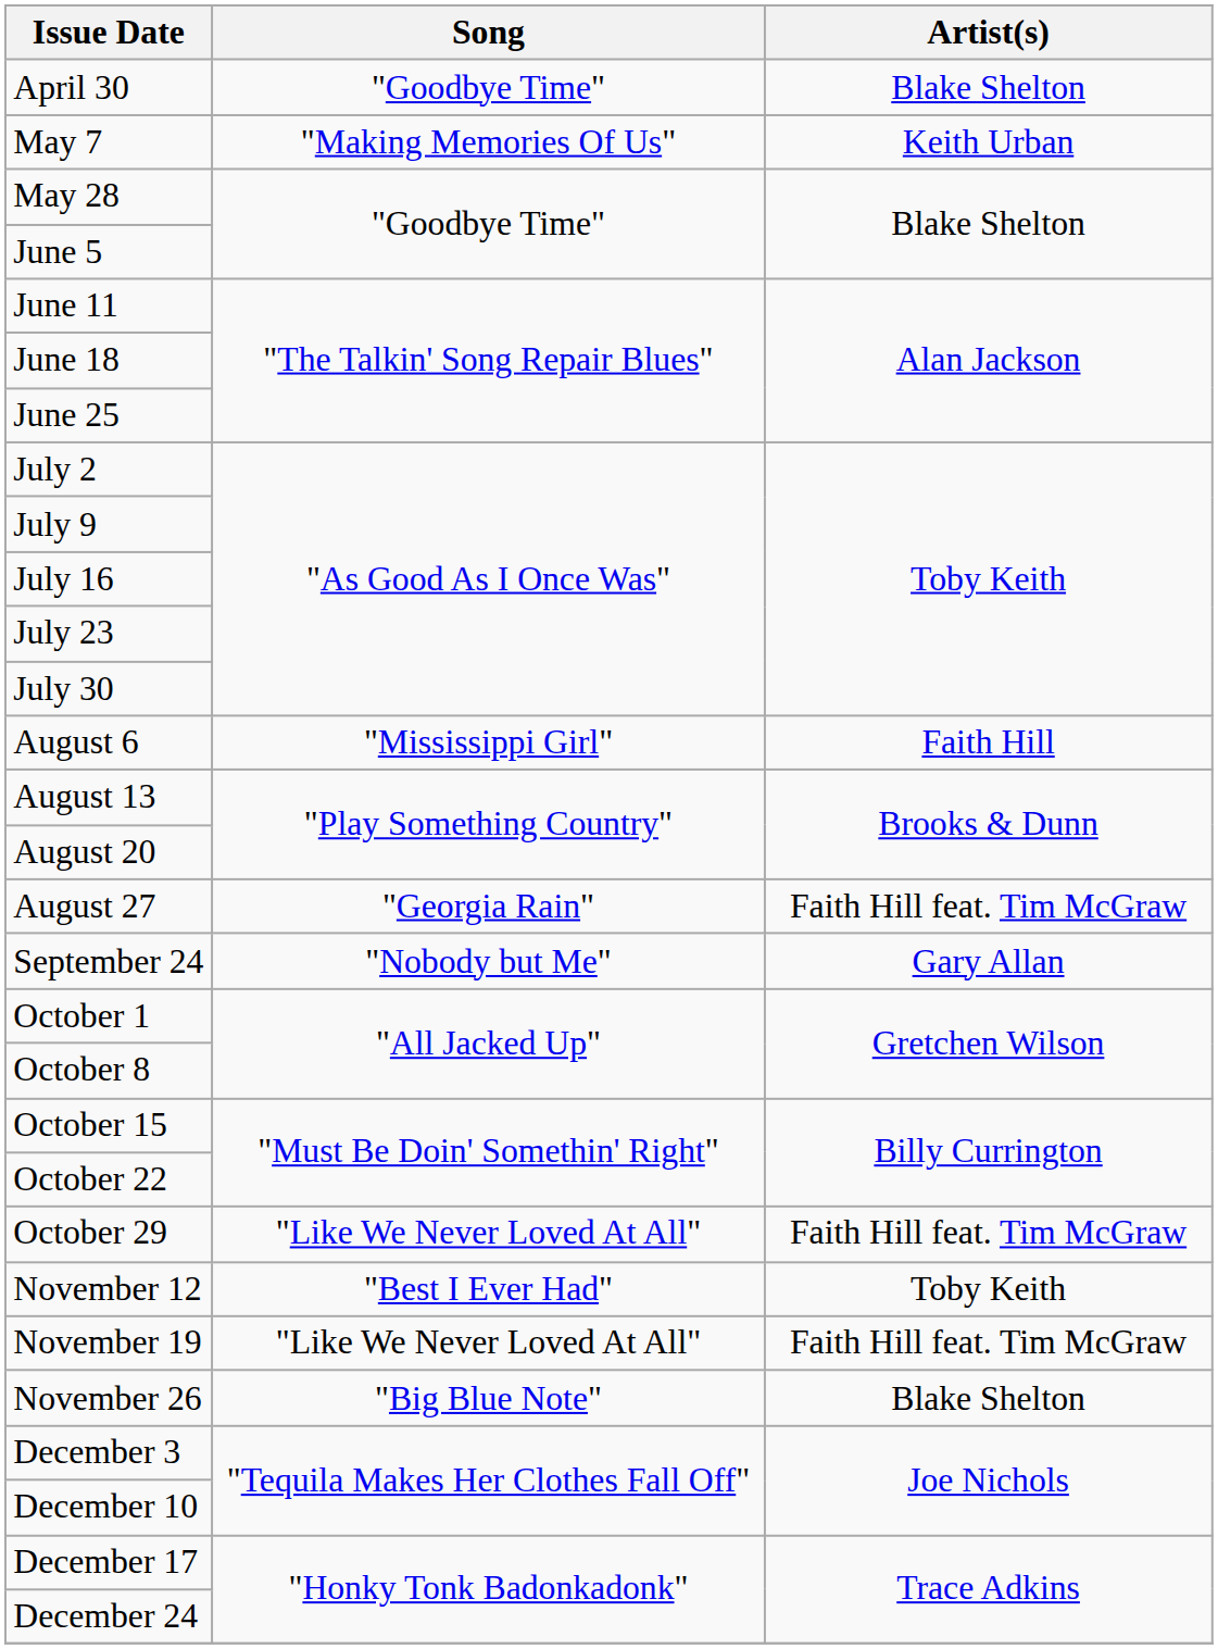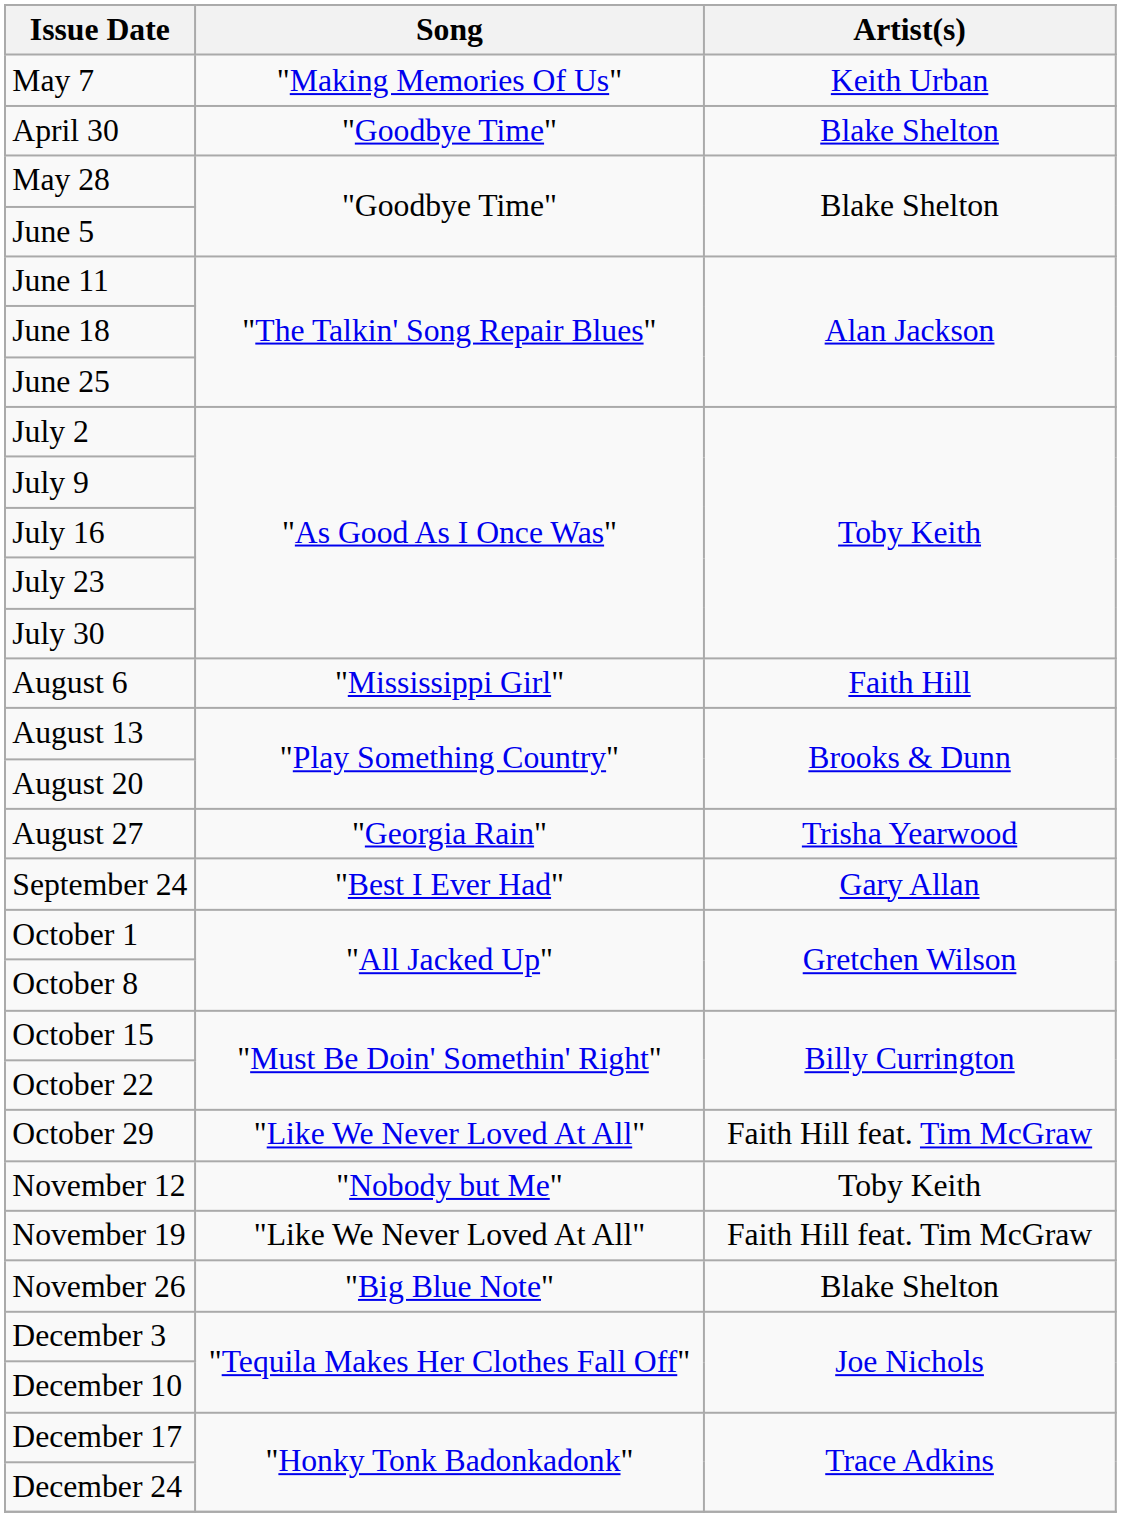rows swapped: April 30 <-> May 7
August 27 | Artist(s): Faith Hill feat. Tim McGraw -> Trisha Yearwood
September 24 | Song: "Nobody but Me" -> "Best I Ever Had"
November 12 | Song: "Best I Ever Had" -> "Nobody but Me"
